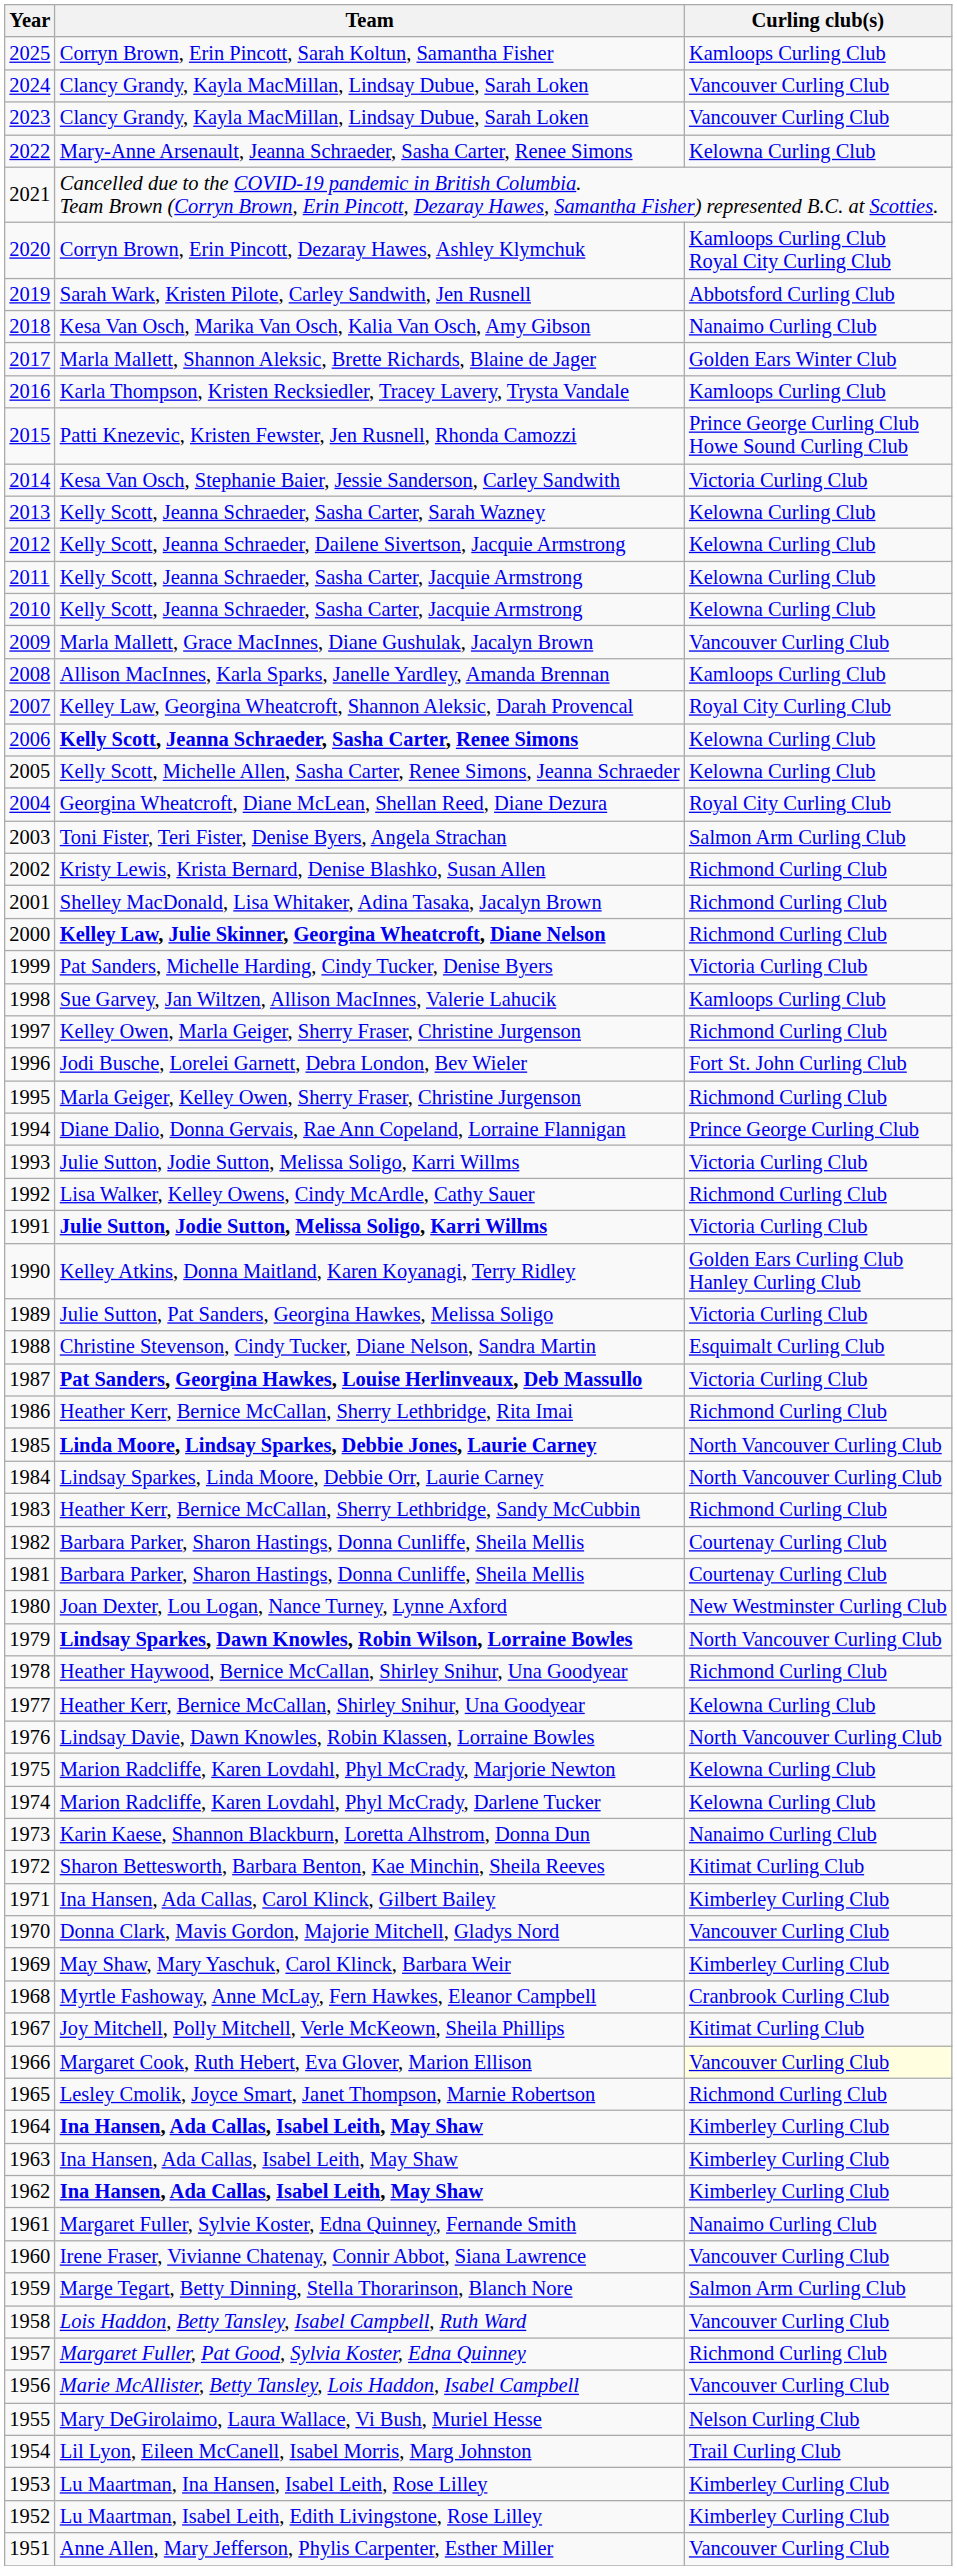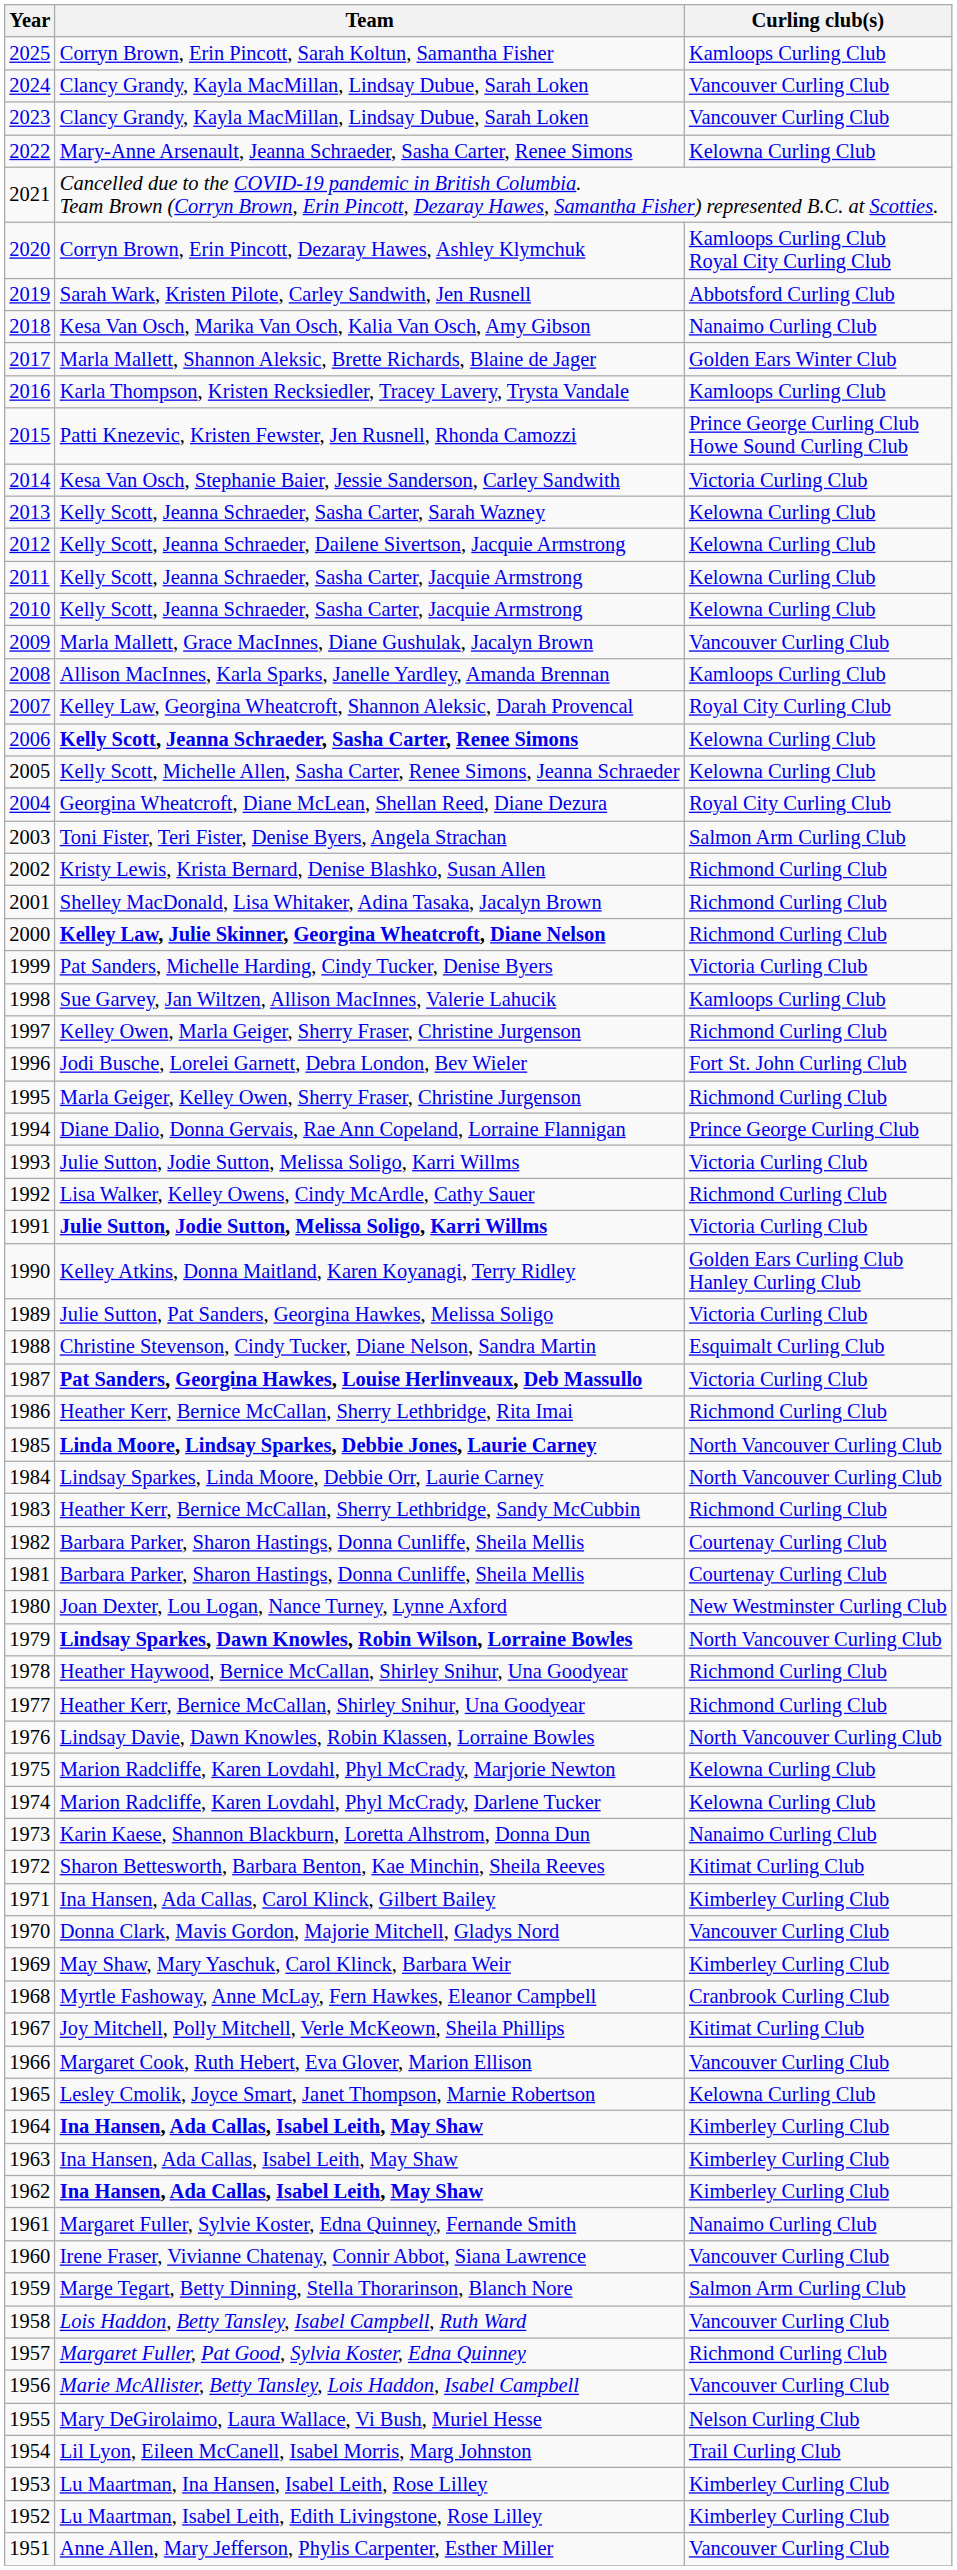Heather Kerr, Bernice McCallan, Shirley Snihur, Una Goodyear | Curling club(s): Kelowna Curling Club -> Richmond Curling Club
Margaret Cook, Ruth Hebert, Eva Glover, Marion Ellison | Curling club(s): lightyellow background -> no background
Lesley Cmolik, Joyce Smart, Janet Thompson, Marnie Robertson | Curling club(s): Richmond Curling Club -> Kelowna Curling Club
